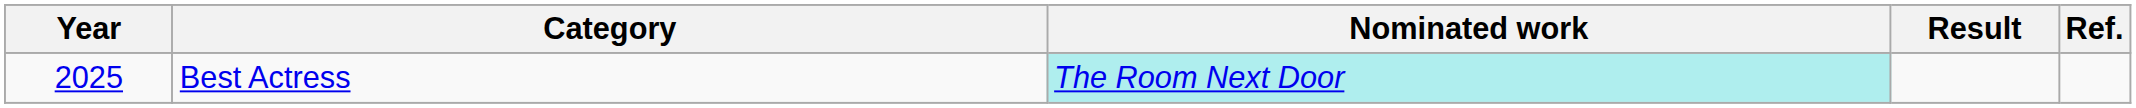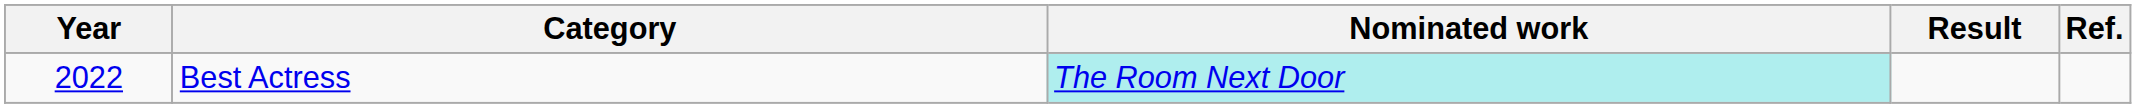Best Actress | Year: 2025 -> 2022
